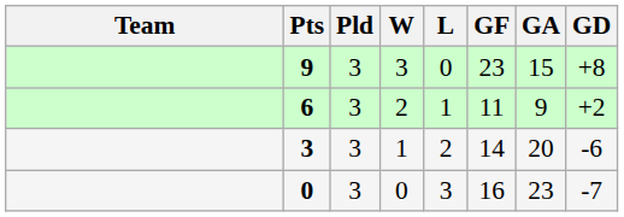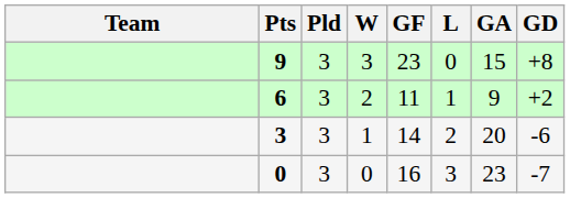columns swapped: L <-> GF
